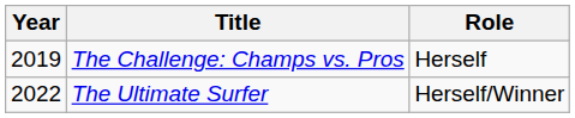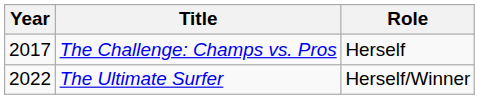The Challenge: Champs vs. Pros | Year: 2019 -> 2017
